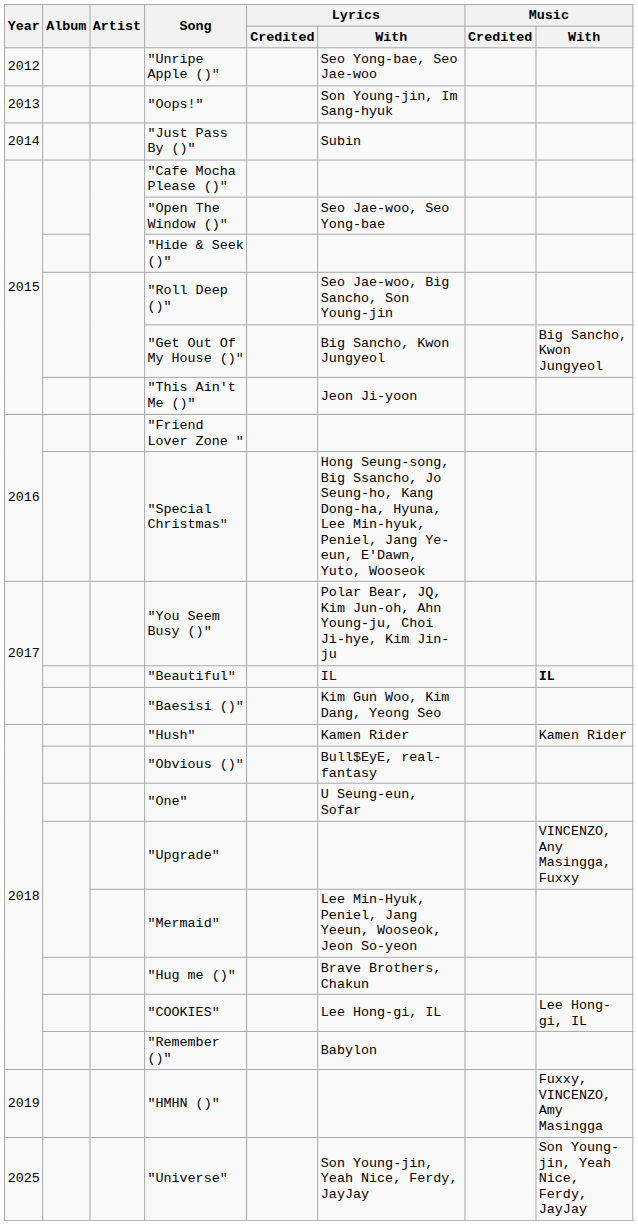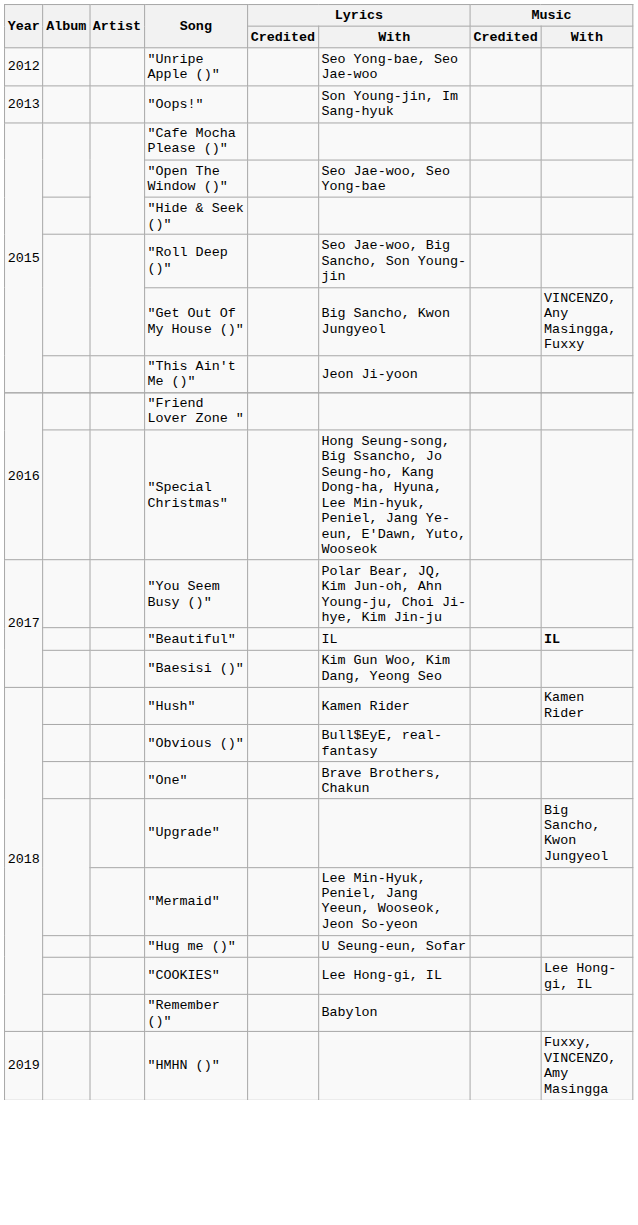- row: 2014 | "Just Pass By ()" | Subin
"Get Out Of My House ()" | Music / With: Big Sancho, Kwon Jungyeol -> VINCENZO, Any Masingga, Fuxxy
"One" | Lyrics / With: U Seung-eun, Sofar -> Brave Brothers, Chakun
"Upgrade" | Music / With: VINCENZO, Any Masingga, Fuxxy -> Big Sancho, Kwon Jungyeol
"Hug me ()" | Lyrics / With: Brave Brothers, Chakun -> U Seung-eun, Sofar
- row: 2025 | "Universe" | Son Young-jin, Yeah Nice, Ferdy, JayJay | Son Young-jin, Yeah Nice, Ferdy, JayJay
